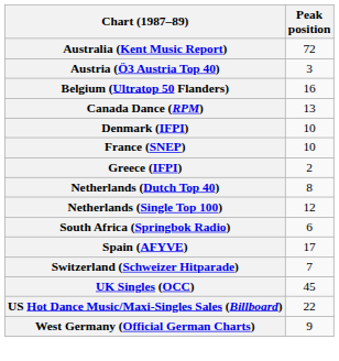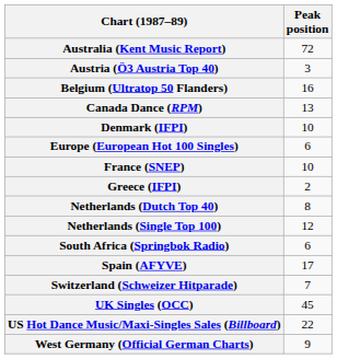+ row: Europe (European Hot 100 Singles) | 6
